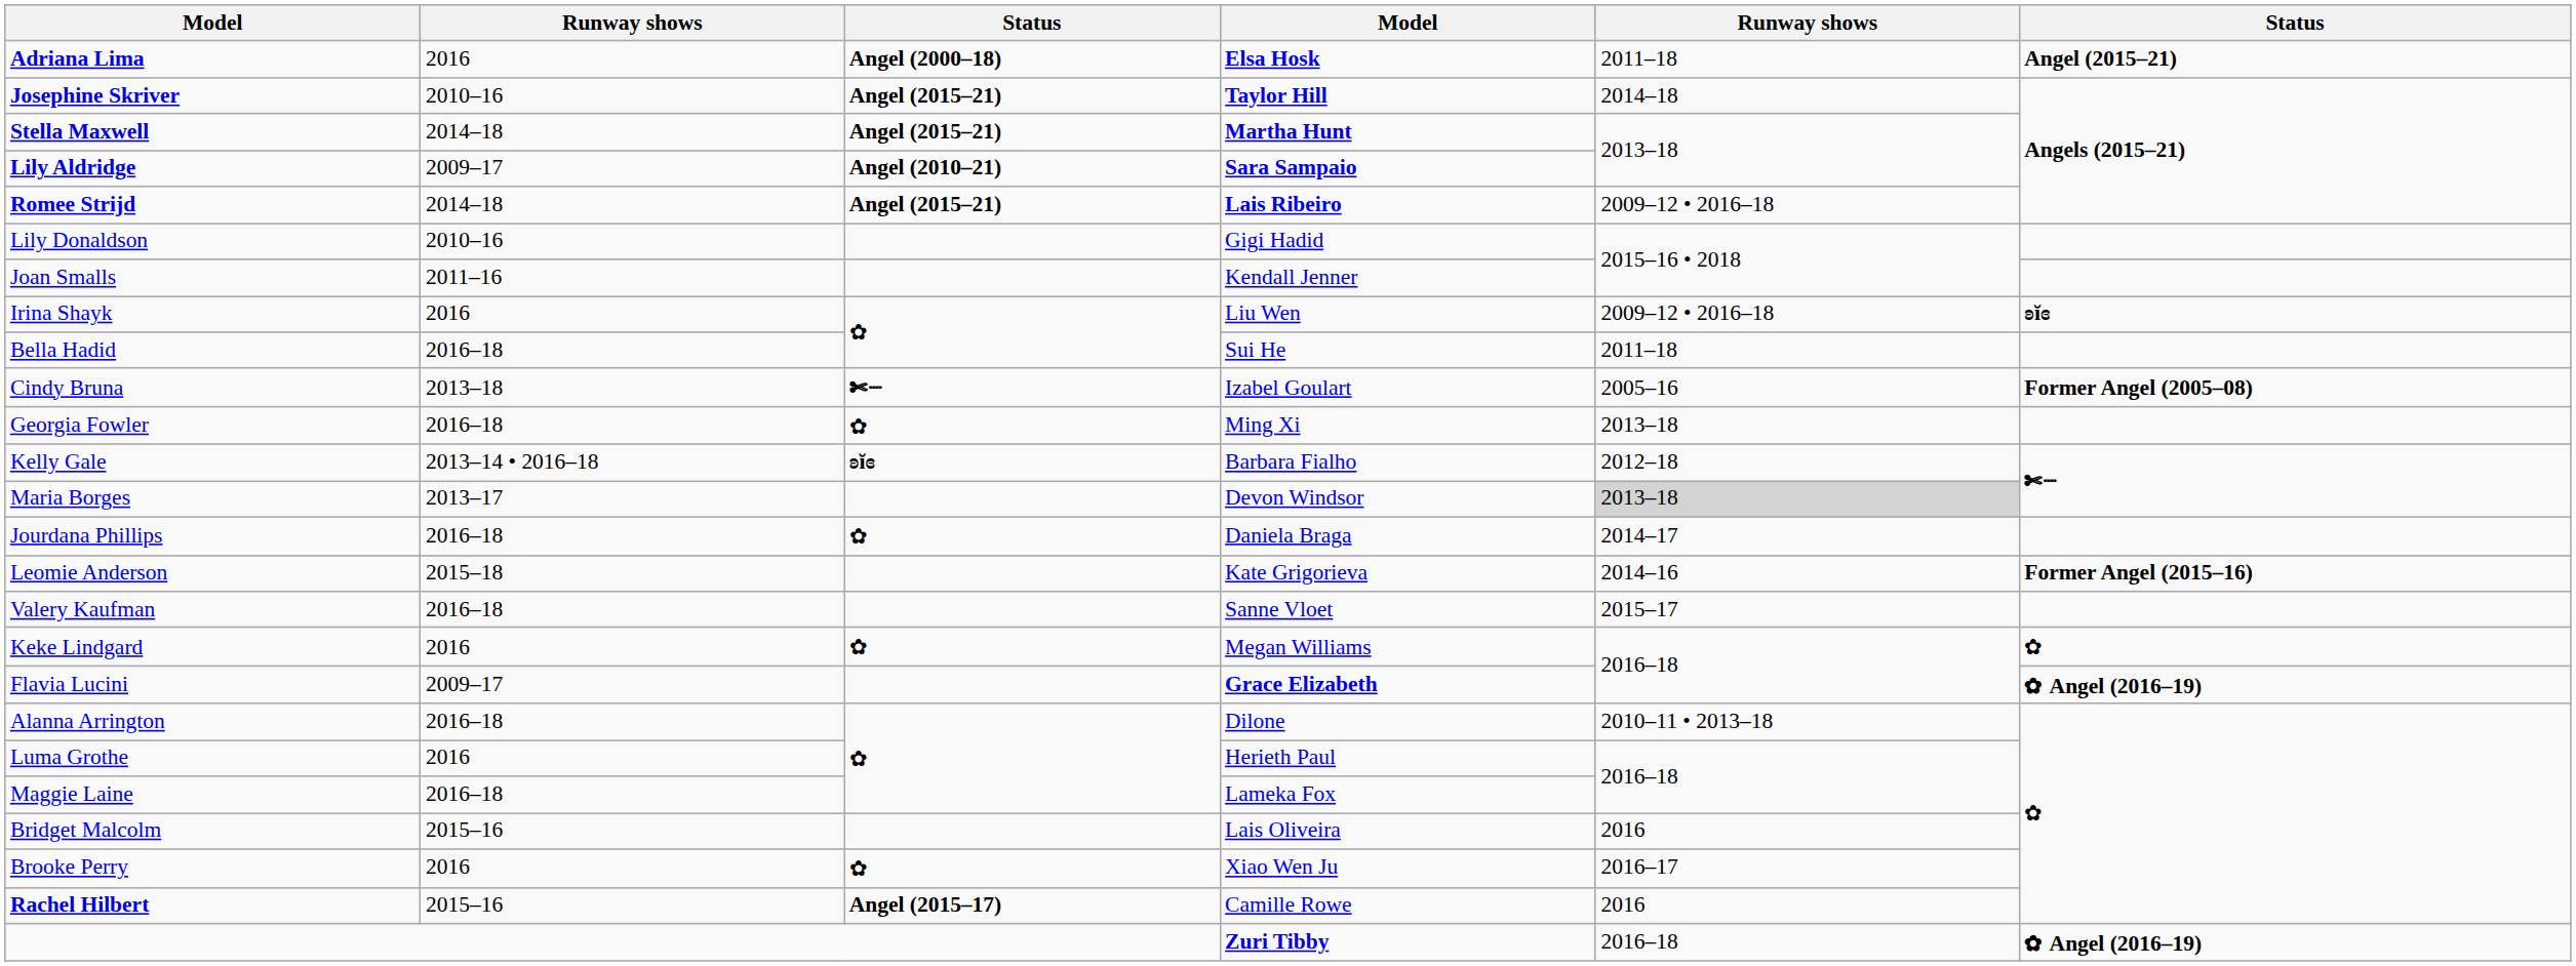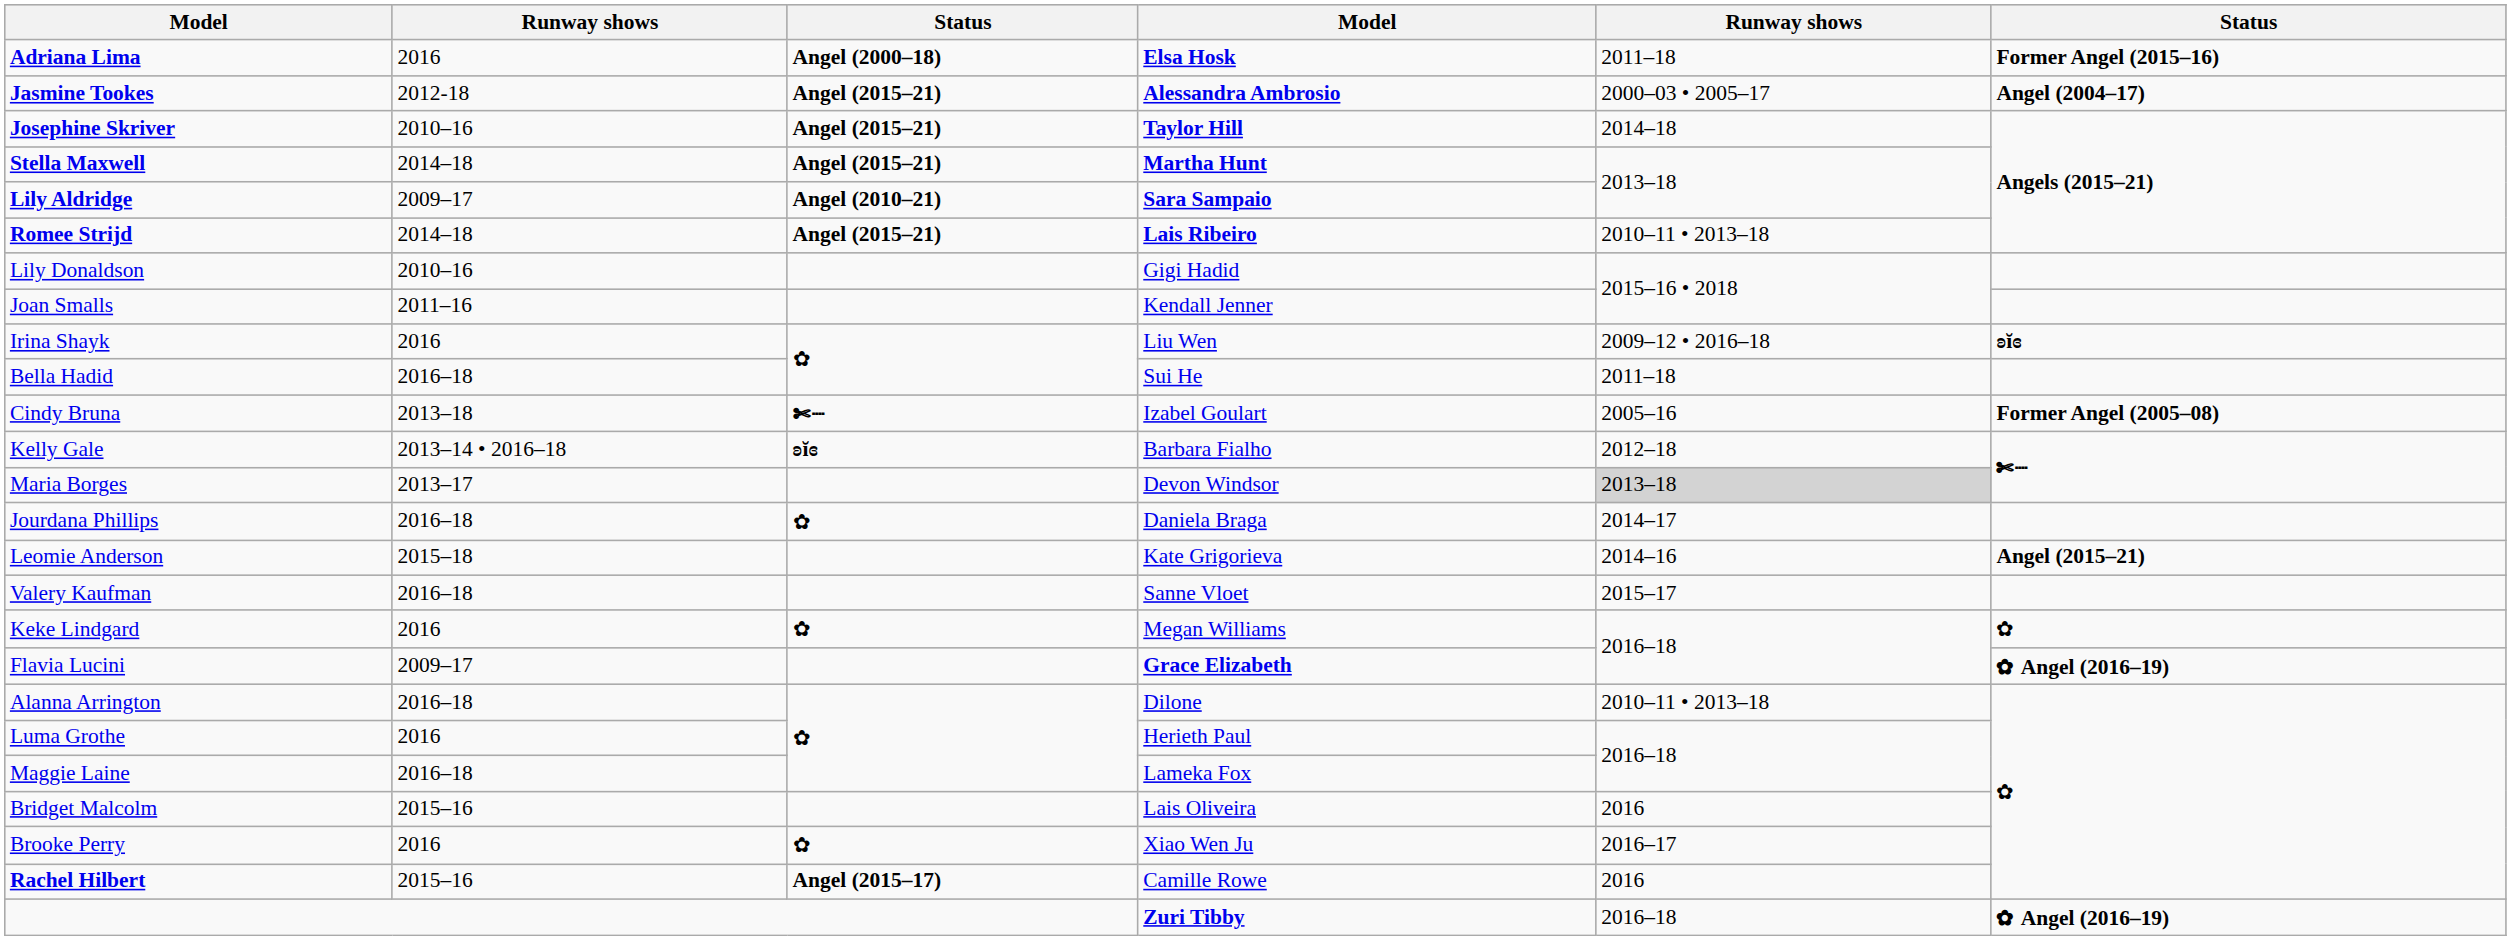Adriana Lima | column 6: Angel (2015–21) -> Former Angel (2015–16)
+ row: Jasmine Tookes | 2012-18 | Angel (2015–21) | Alessandra Ambrosio | 2000–03 • 2005–17 | Angel (2004–17)
Romee Strijd | column 5: 2009–12 • 2016–18 -> 2010–11 • 2013–18
- row: Georgia Fowler | 2016–18 | ✿ | Ming Xi | 2013–18
Leomie Anderson | column 6: Former Angel (2015–16) -> Angel (2015–21)
